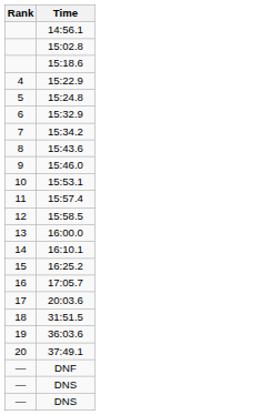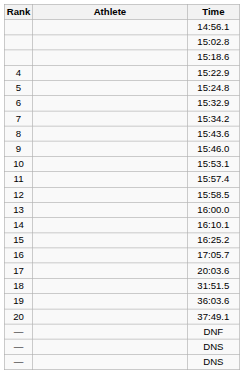+ column: Athlete
